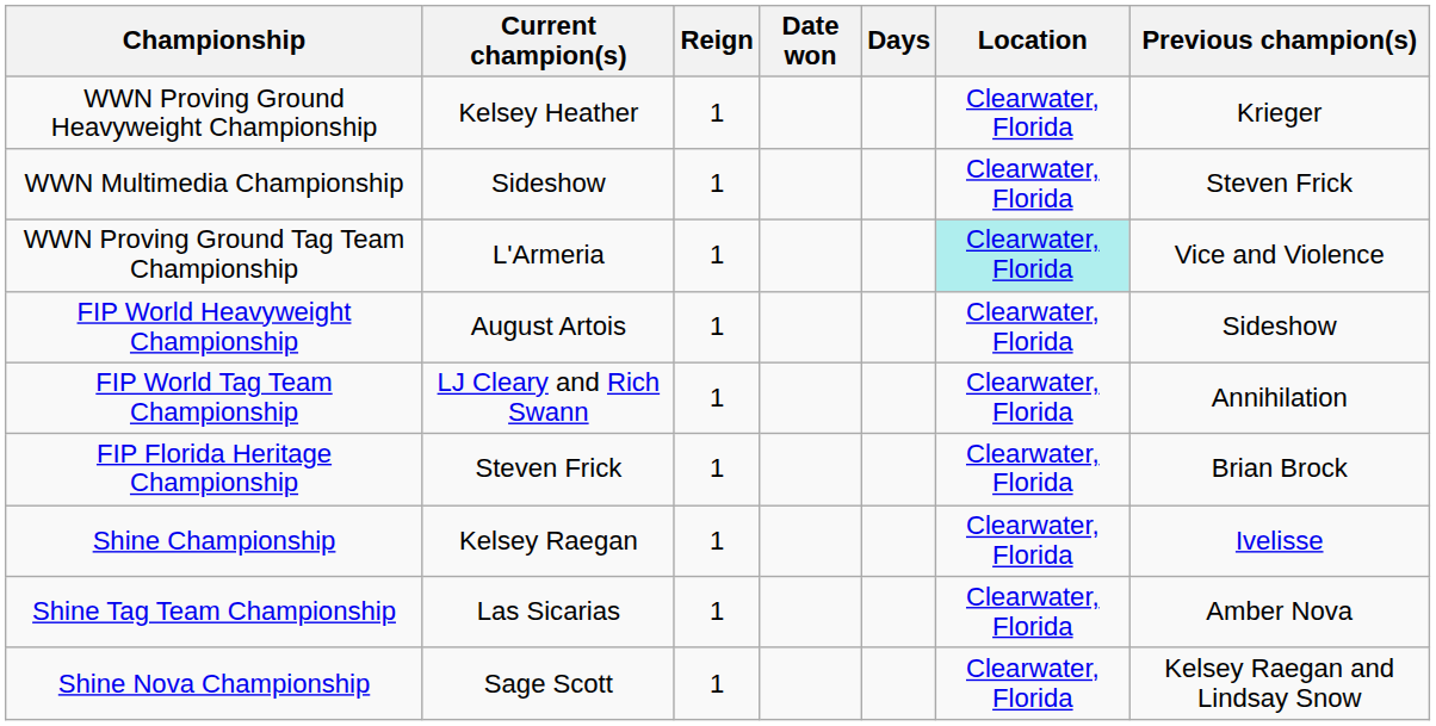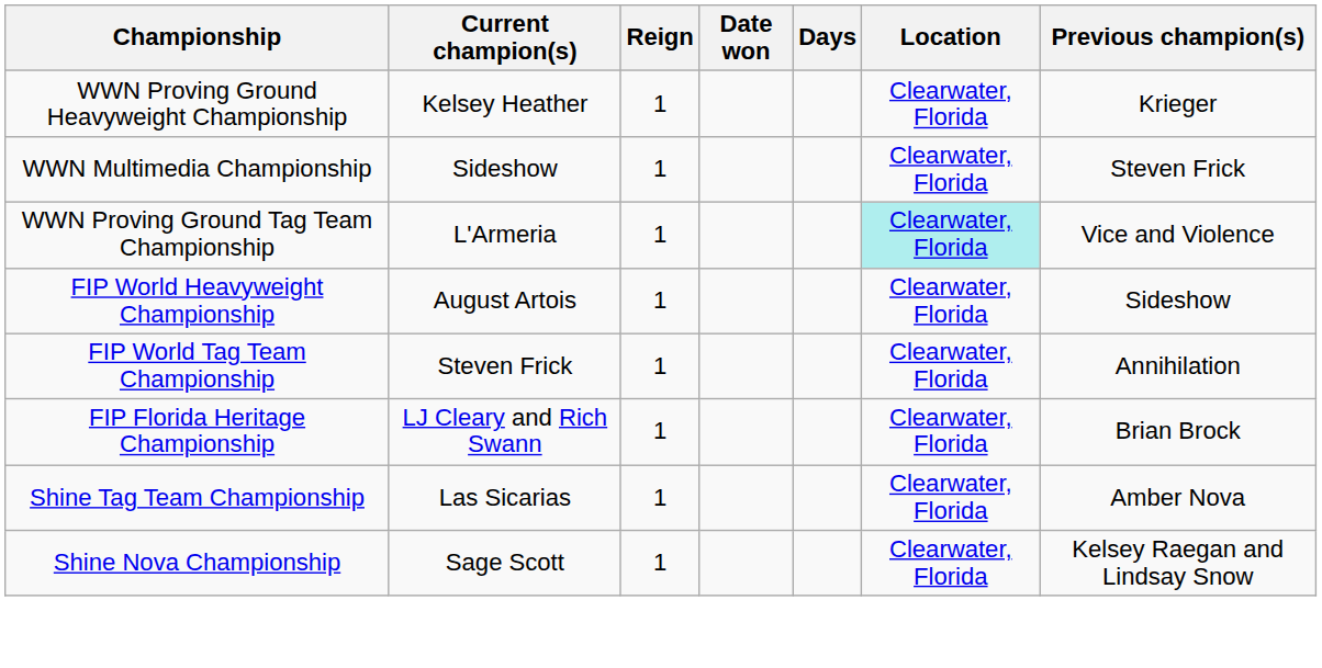FIP World Tag Team Championship | Current champion(s): LJ Cleary and Rich Swann -> Steven Frick
FIP Florida Heritage Championship | Current champion(s): Steven Frick -> LJ Cleary and Rich Swann
- row: Shine Championship | Kelsey Raegan | 1 | Clearwater, Florida | Ivelisse
